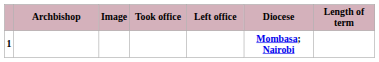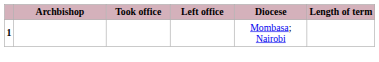- column: Image
1 | Diocese: bold -> normal
